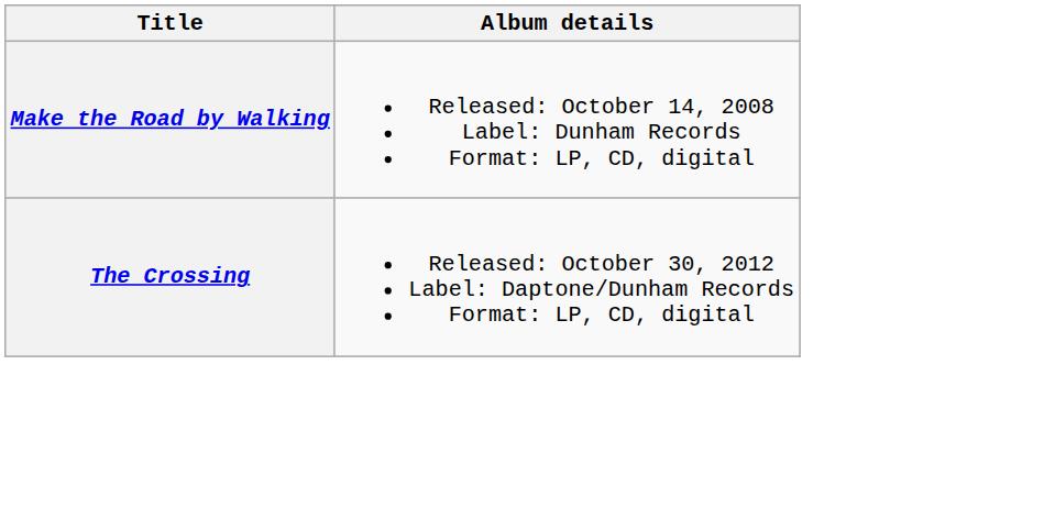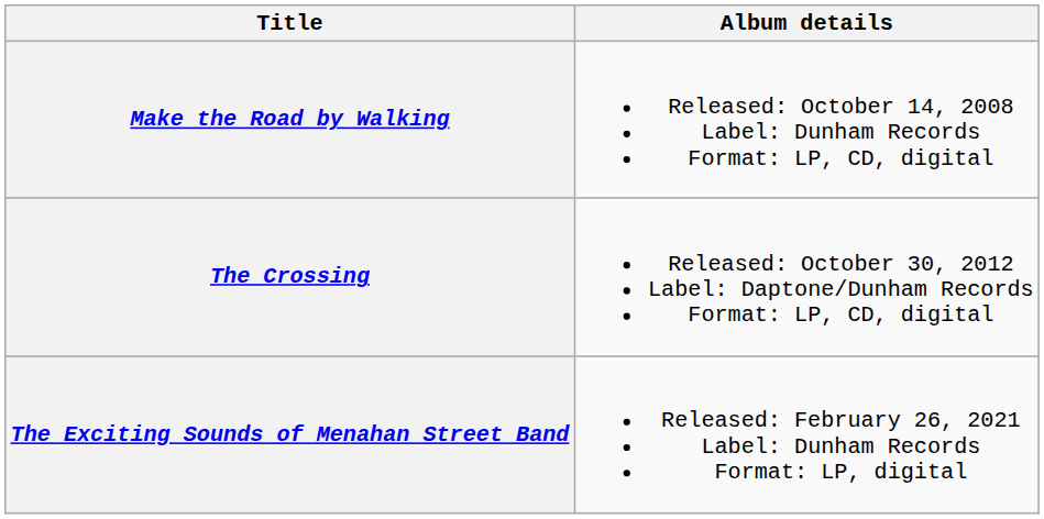+ row: The Exciting Sounds of Menahan Street Band | Released: February 26, 2021 Label: Dunham Records Format: LP, digital
